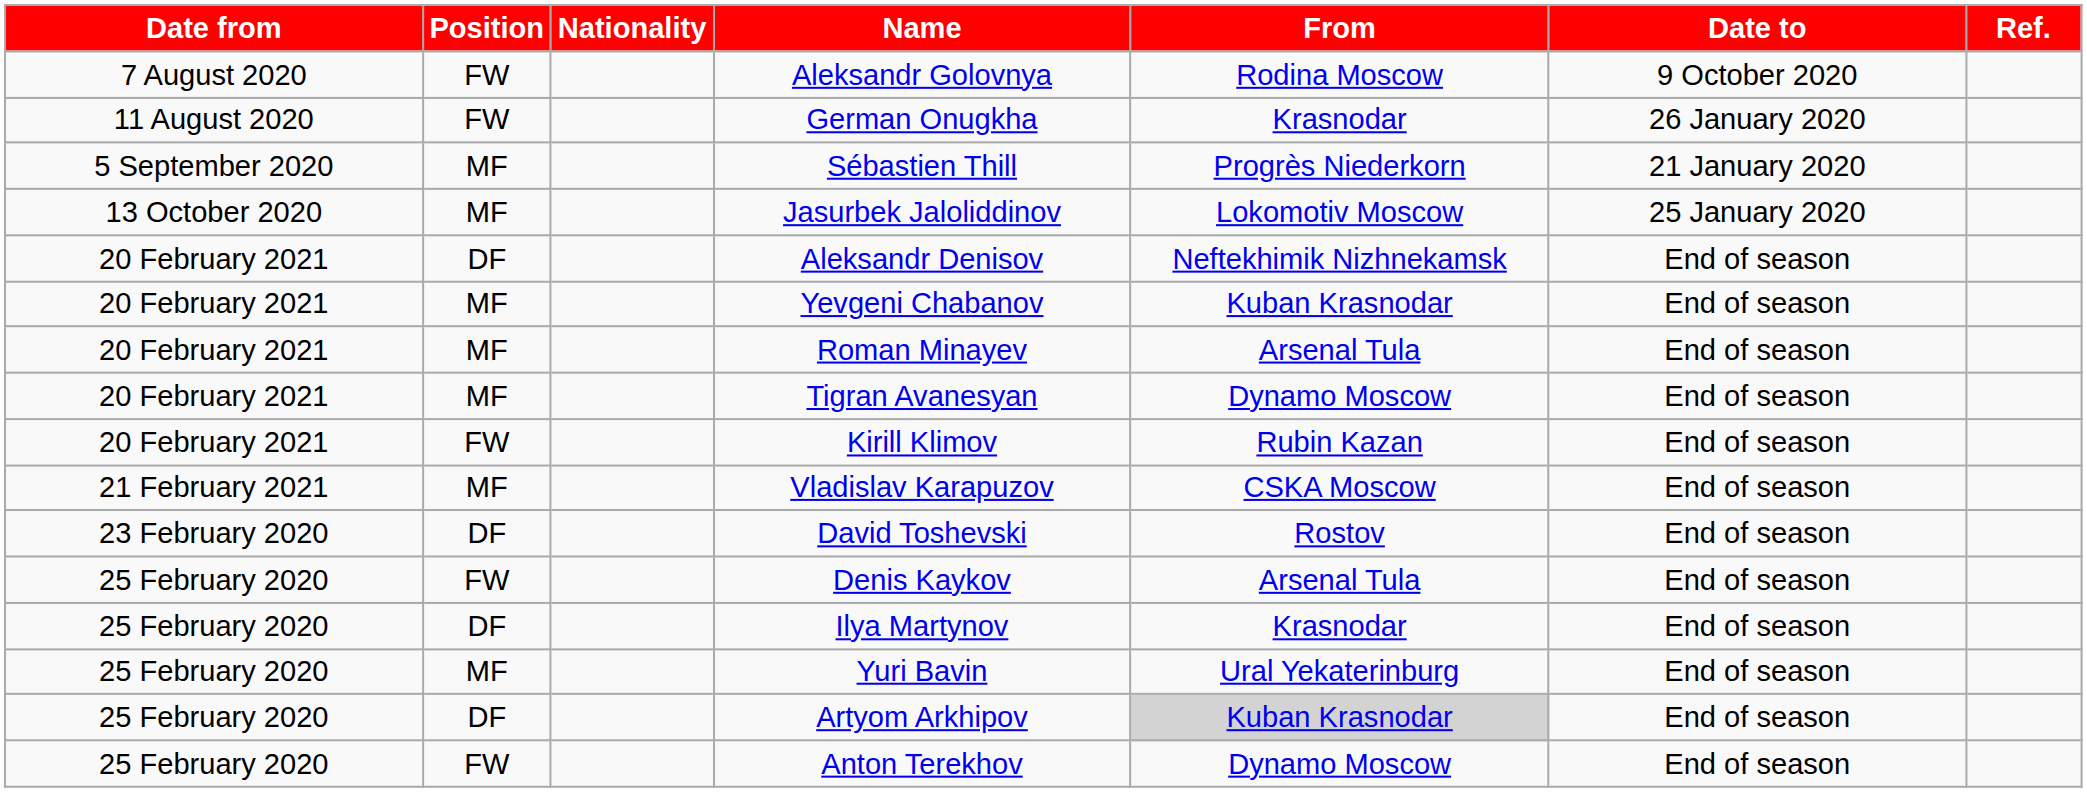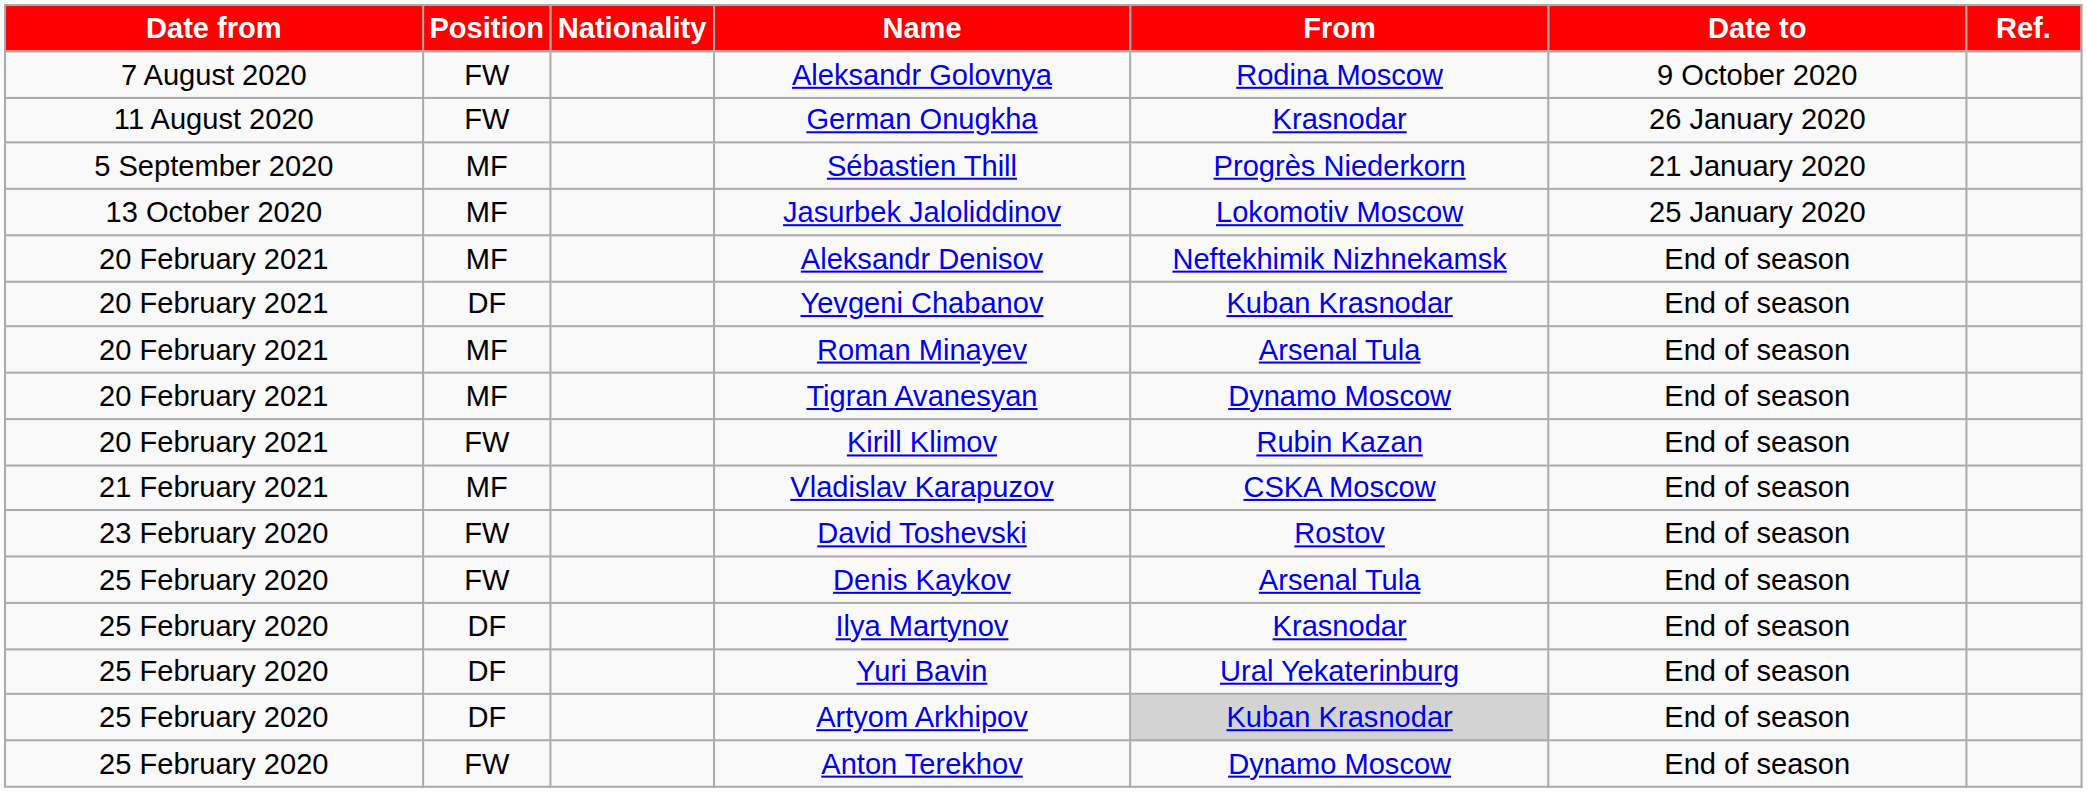Aleksandr Denisov | Position: DF -> MF
Yevgeni Chabanov | Position: MF -> DF
David Toshevski | Position: DF -> FW
Yuri Bavin | Position: MF -> DF
